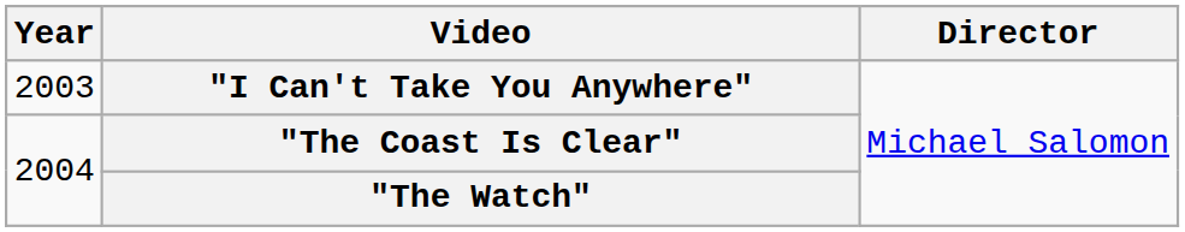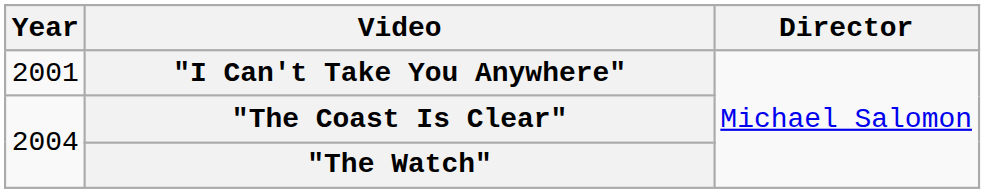"I Can't Take You Anywhere" | Year: 2003 -> 2001
